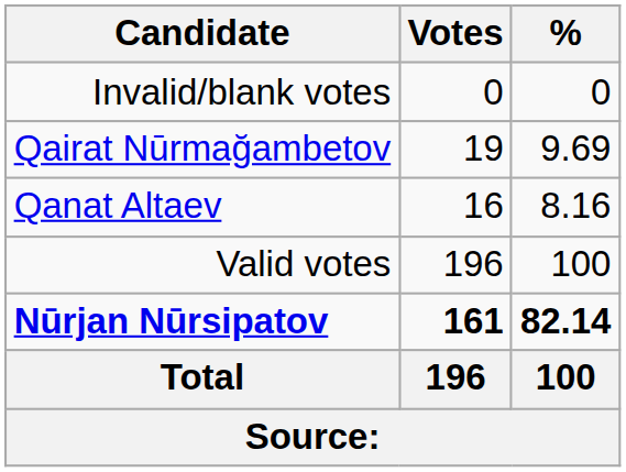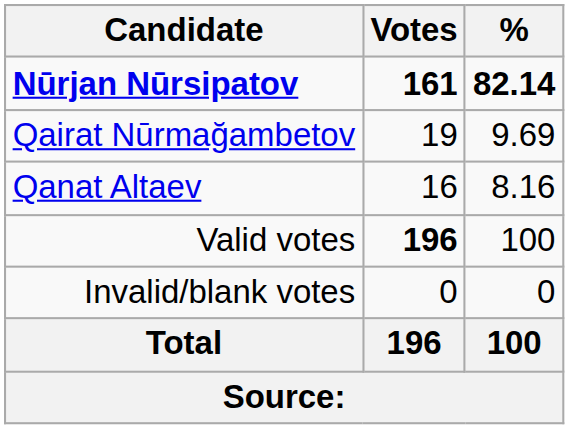rows swapped: Nūrjan Nūrsipatov <-> Invalid/blank votes
Valid votes | Votes: normal -> bold
